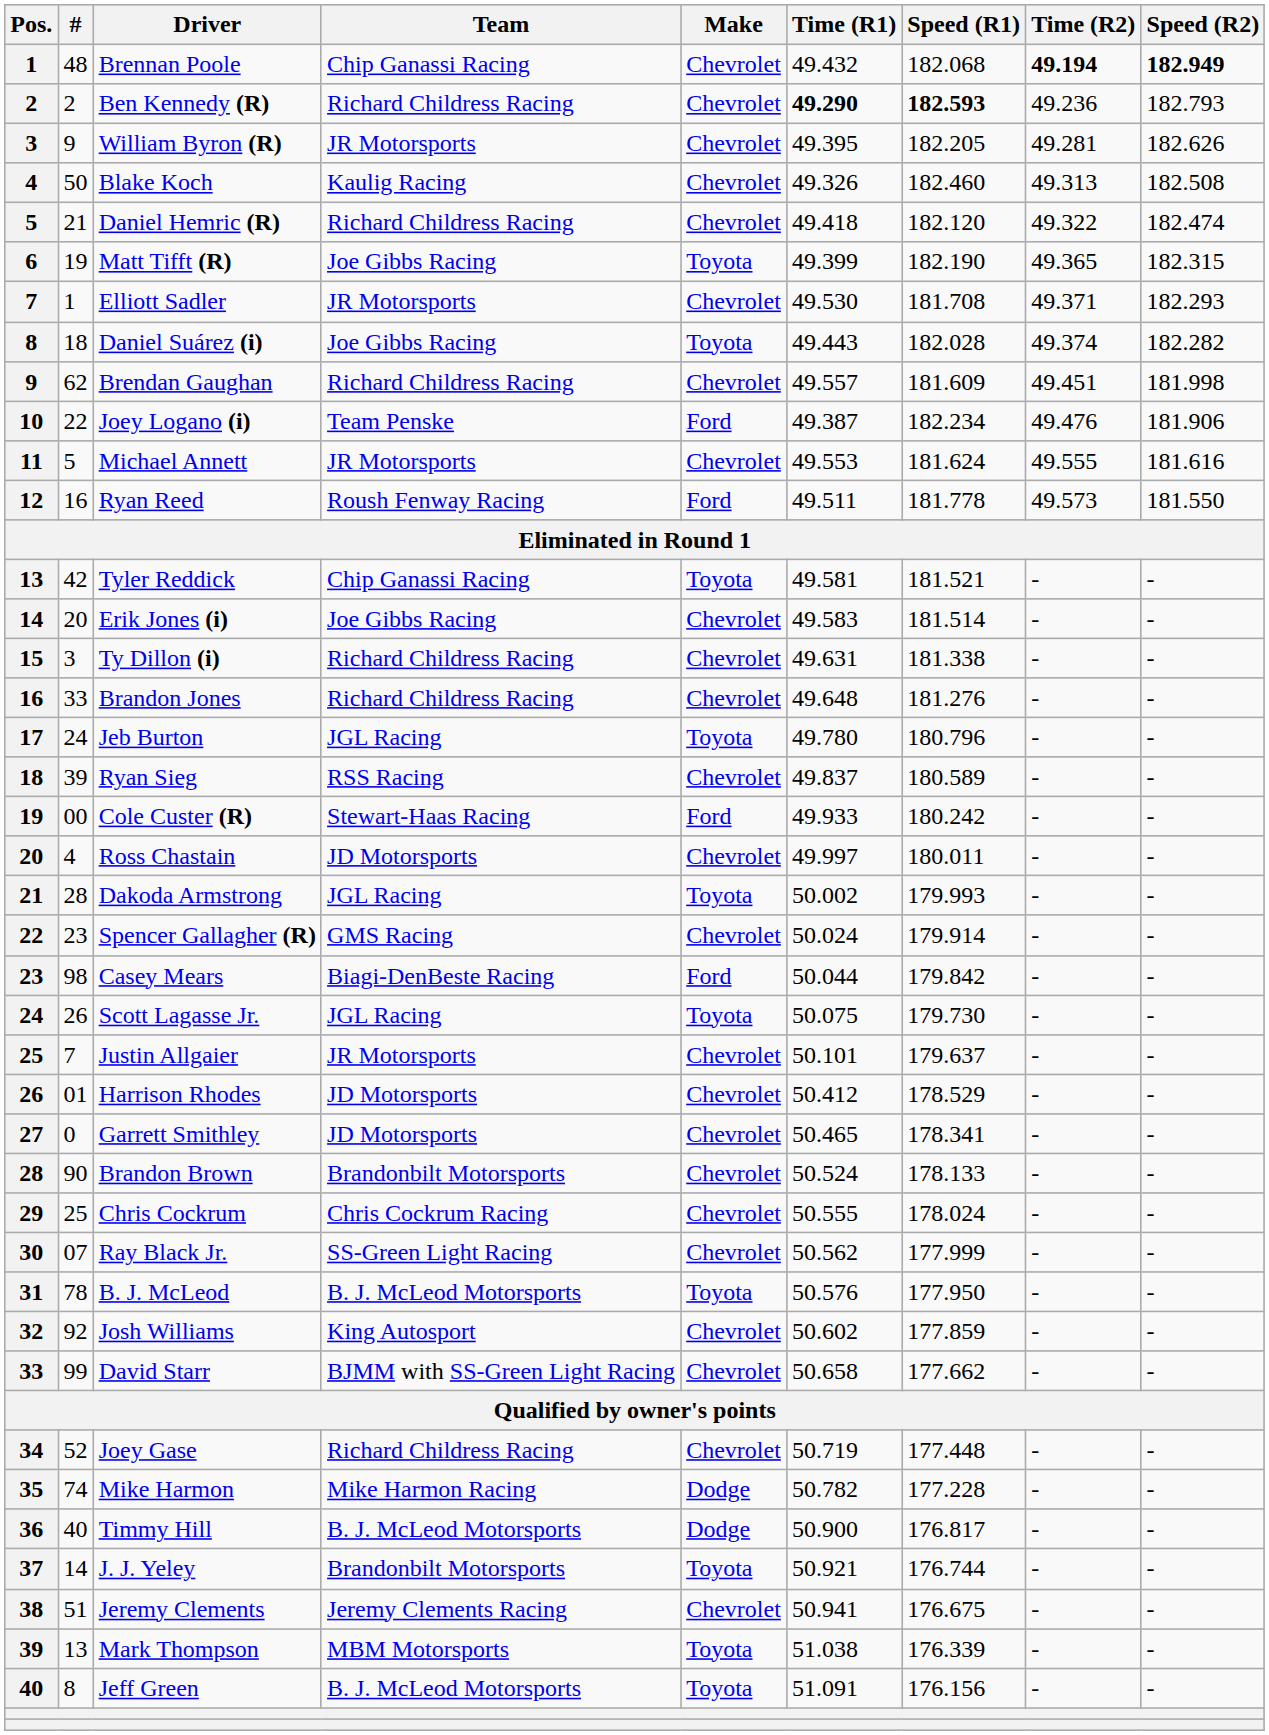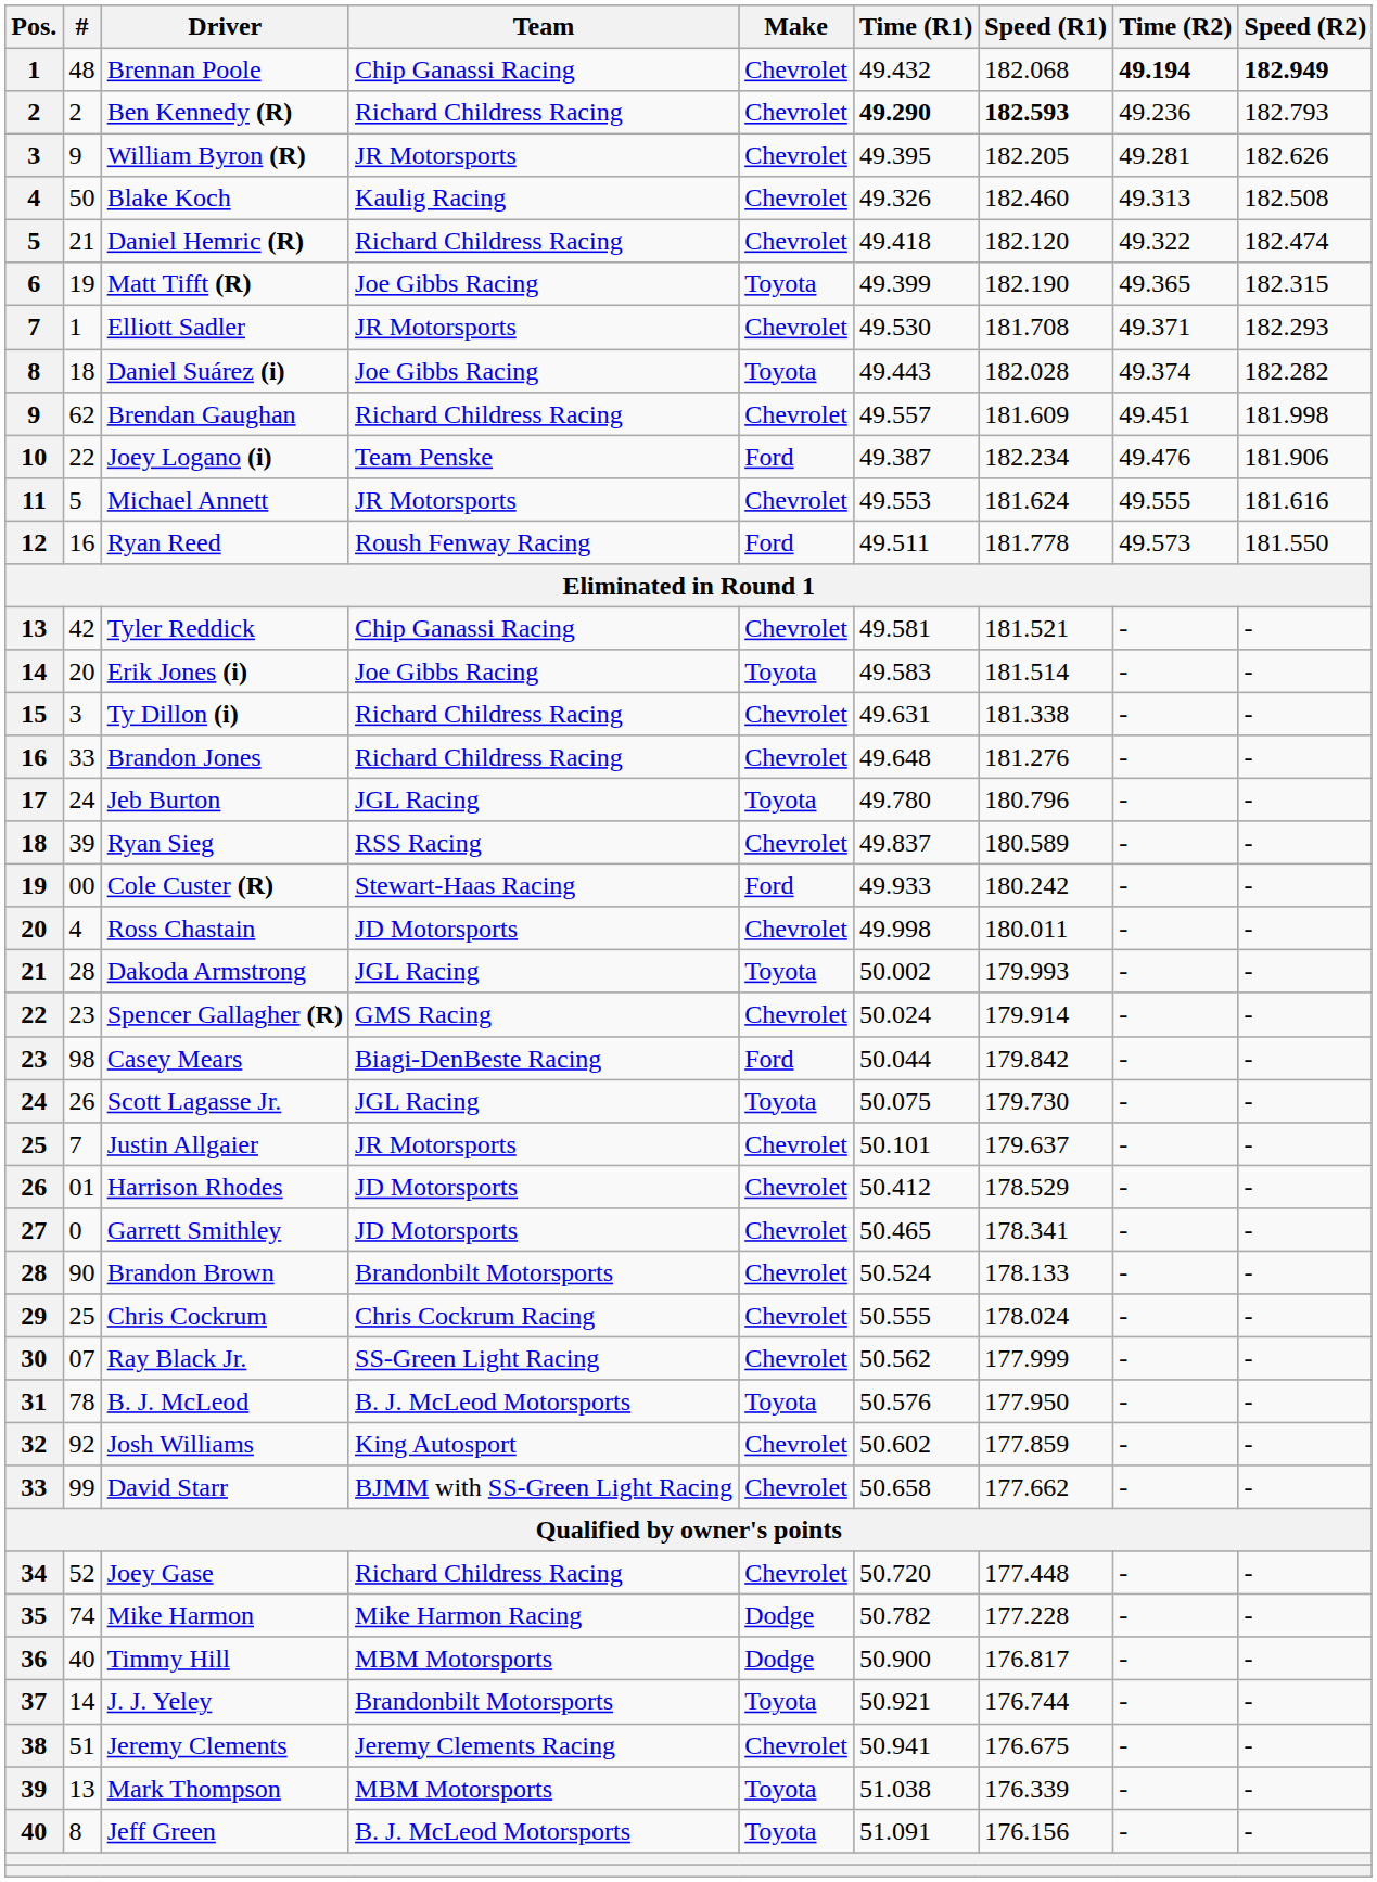Tyler Reddick | Make: Toyota -> Chevrolet
Erik Jones (i) | Make: Chevrolet -> Toyota
Ross Chastain | Time (R1): 49.997 -> 49.998
Joey Gase | Time (R1): 50.719 -> 50.720
Timmy Hill | Team: B. J. McLeod Motorsports -> MBM Motorsports
